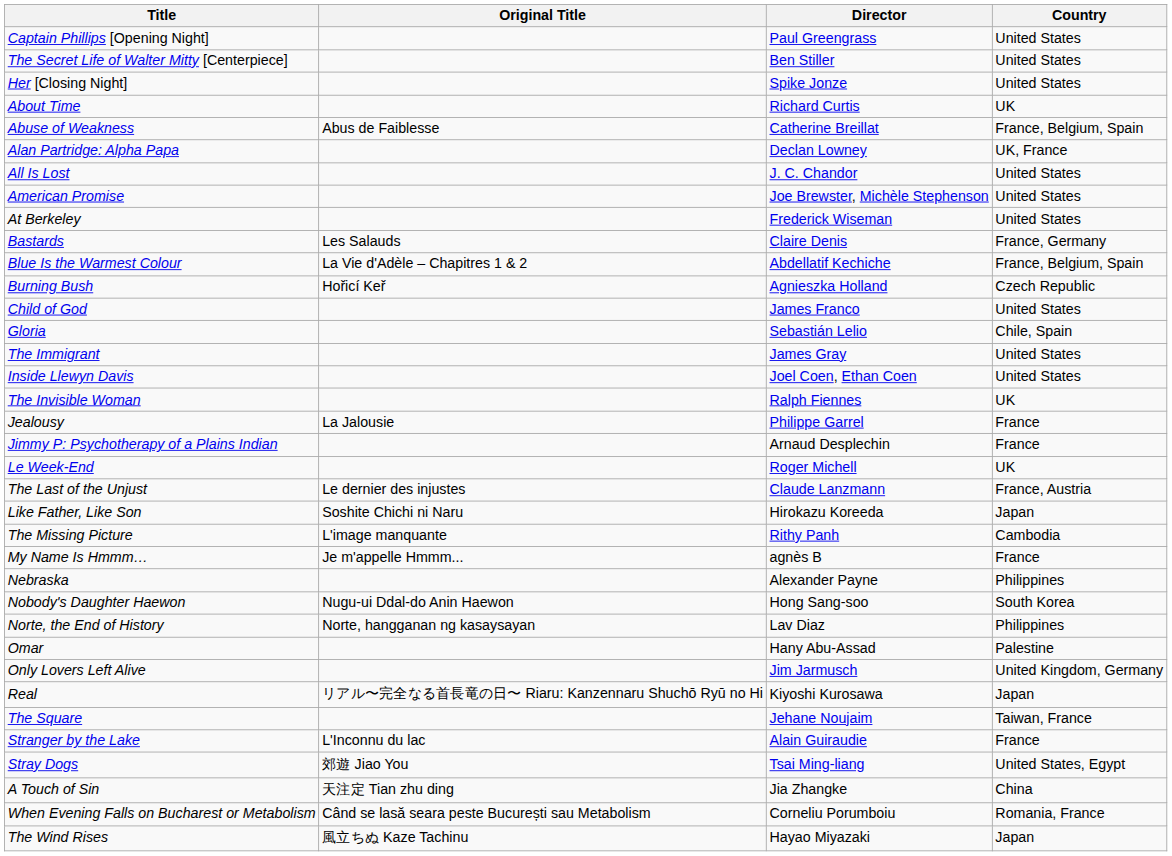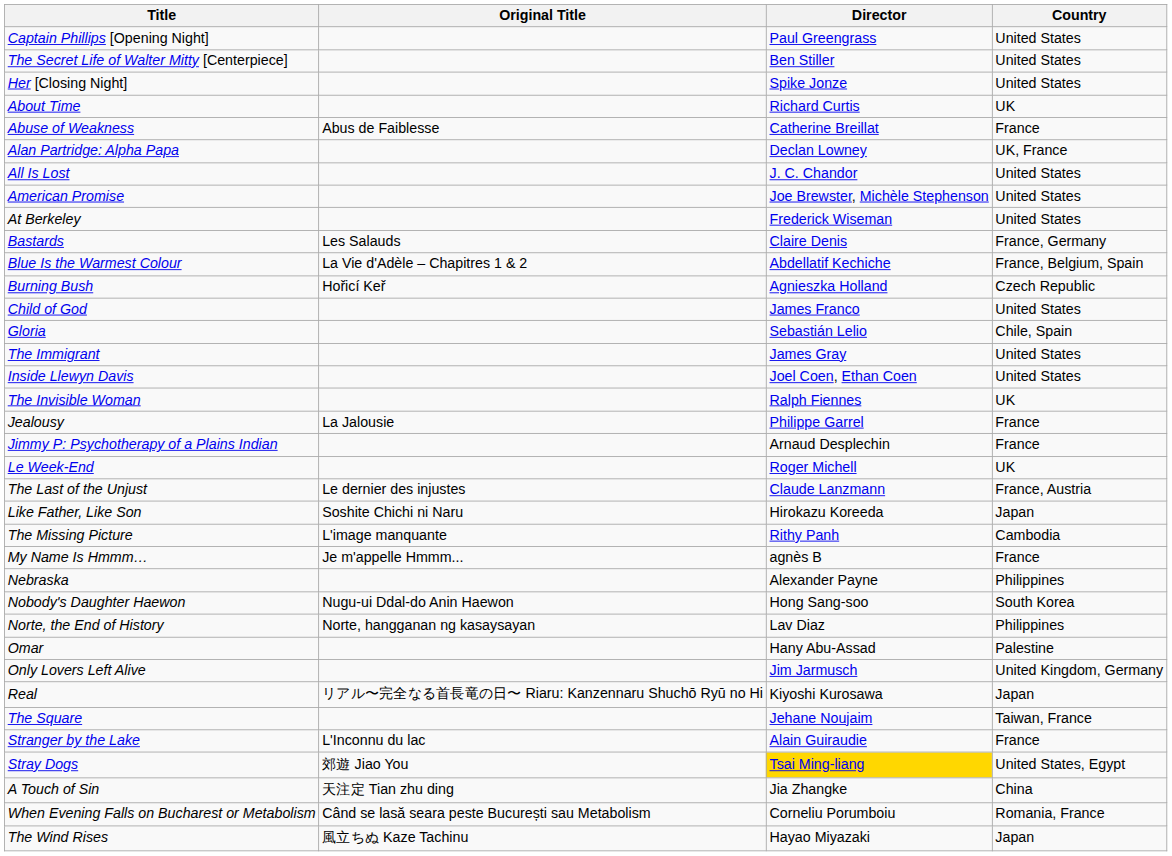Abuse of Weakness | Country: France, Belgium, Spain -> France
Stray Dogs | Director: no background -> gold background
